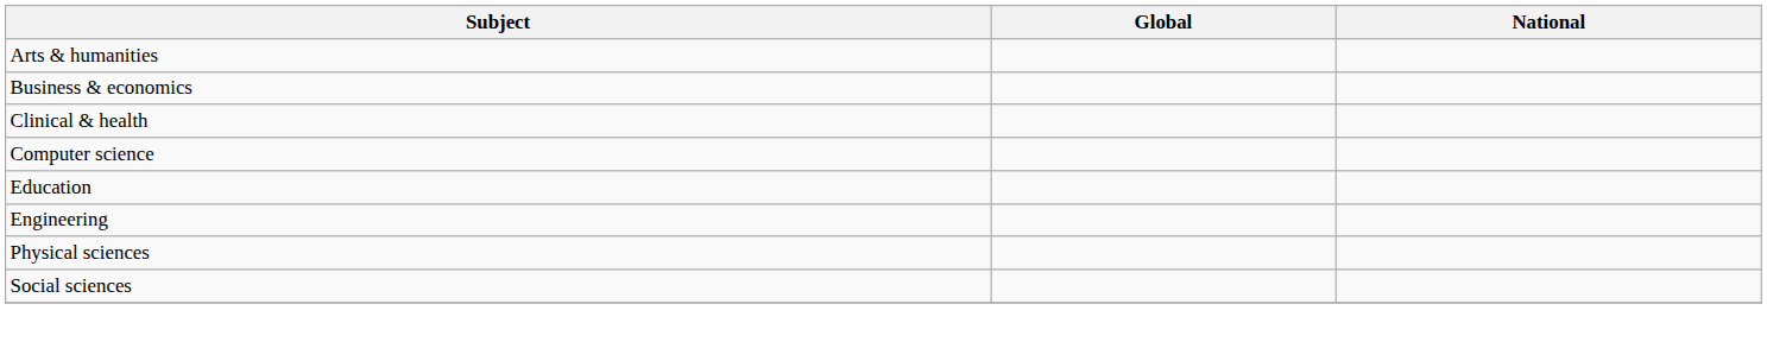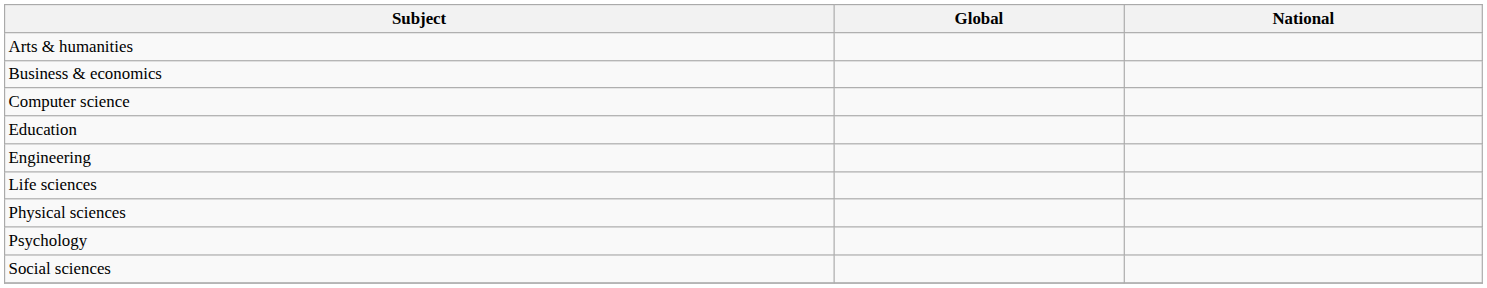- row: Clinical & health
+ row: Life sciences
+ row: Psychology
